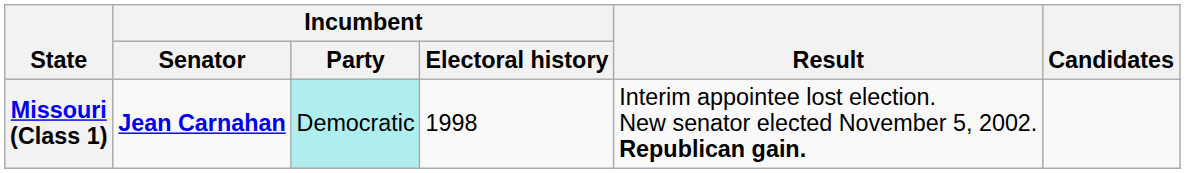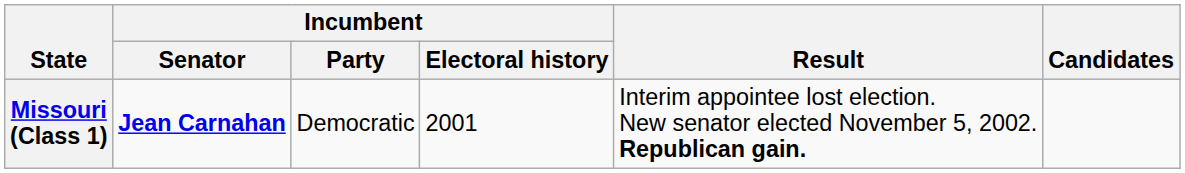Missouri (Class 1) | Incumbent / Party: paleturquoise background -> no background
Missouri (Class 1) | Incumbent / Electoral history: 1998 -> 2001
